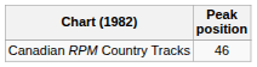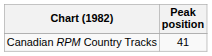Canadian RPM Country Tracks | Peak position: 46 -> 41
